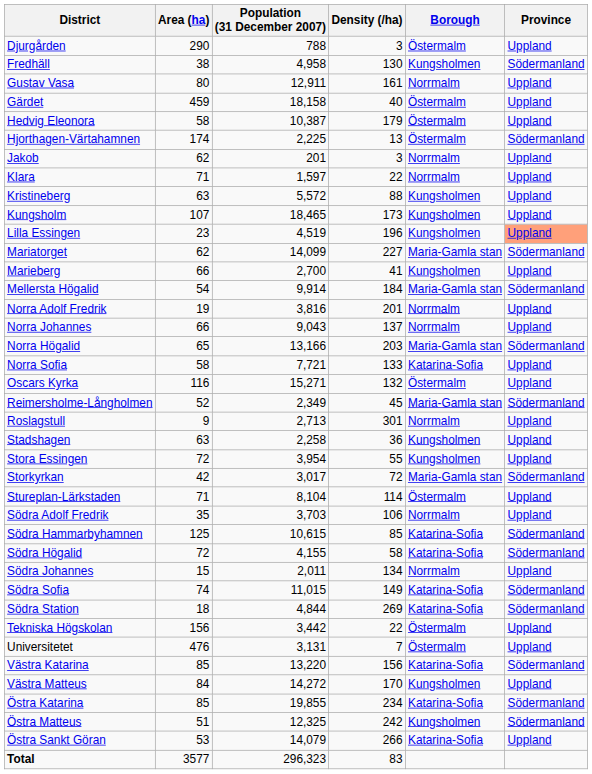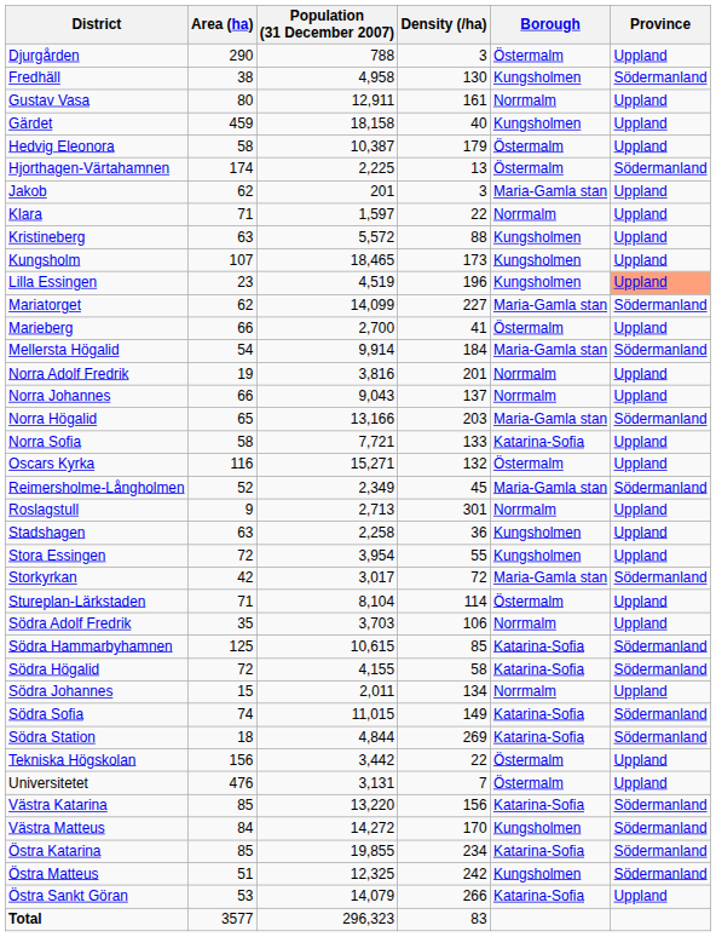Gärdet | Borough: Östermalm -> Kungsholmen
Jakob | Borough: Norrmalm -> Maria-Gamla stan
Marieberg | Borough: Kungsholmen -> Östermalm
Västra Matteus | Province: Uppland -> Södermanland
